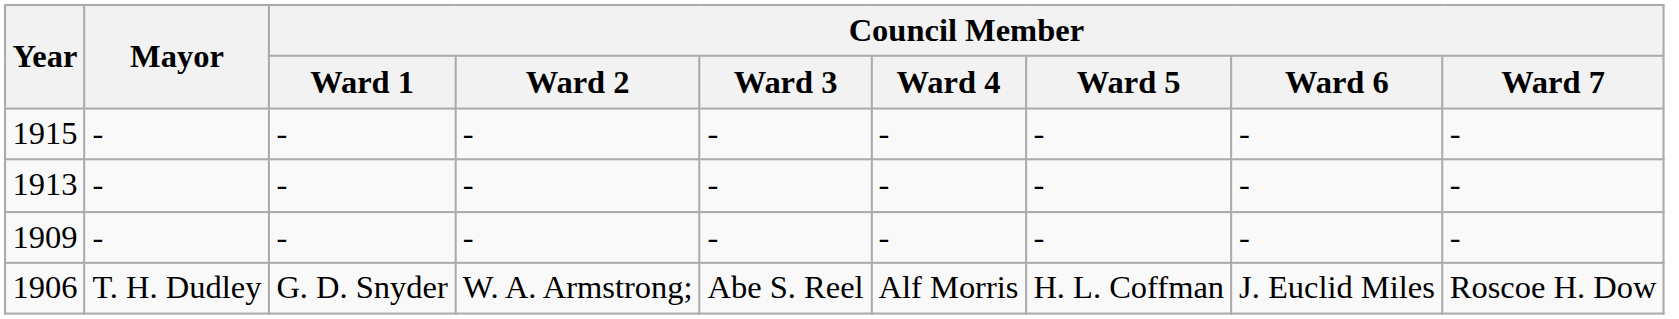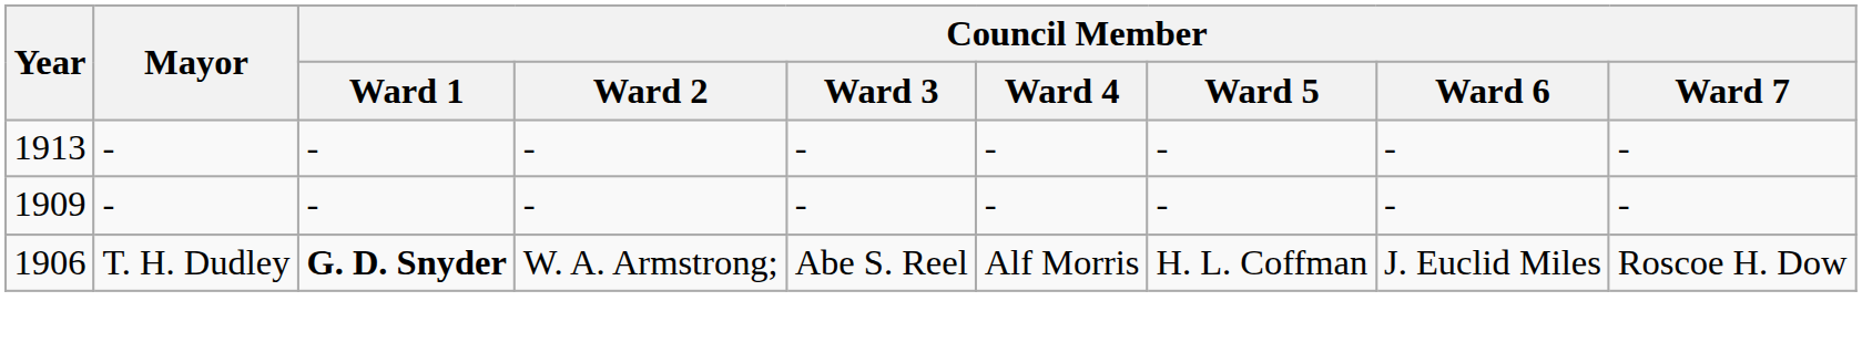- row: 1915 | - | - | - | - | - | - | - | -
1906 | Council Member / Ward 1: normal -> bold
